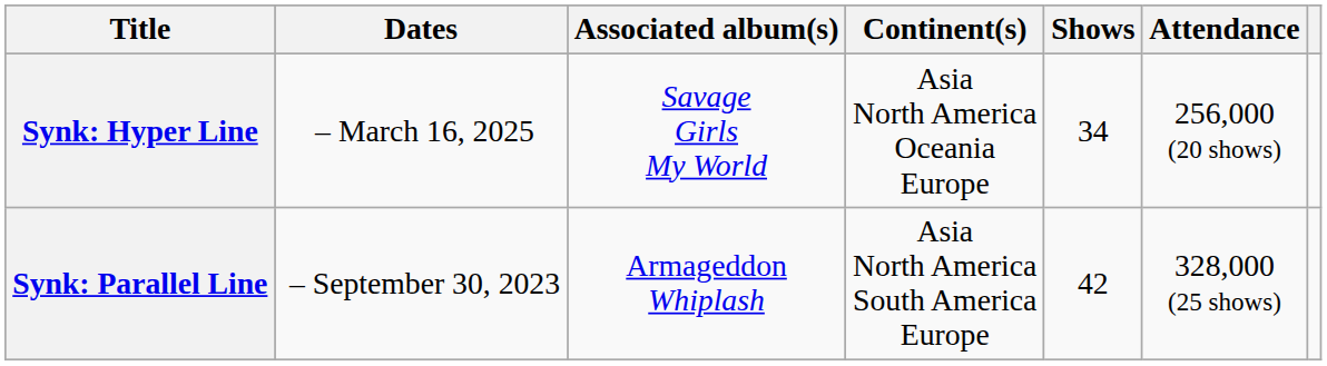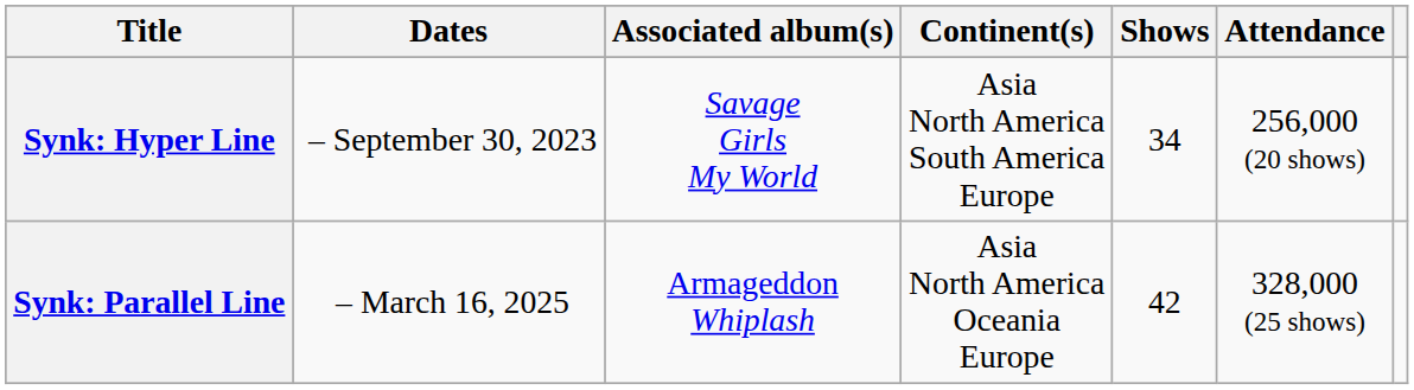Synk: Hyper Line | Dates: – March 16, 2025 -> – September 30, 2023
Synk: Hyper Line | Continent(s): Asia North America Oceania Europe -> Asia North America South America Europe
Synk: Parallel Line | Dates: – September 30, 2023 -> – March 16, 2025
Synk: Parallel Line | Continent(s): Asia North America South America Europe -> Asia North America Oceania Europe
